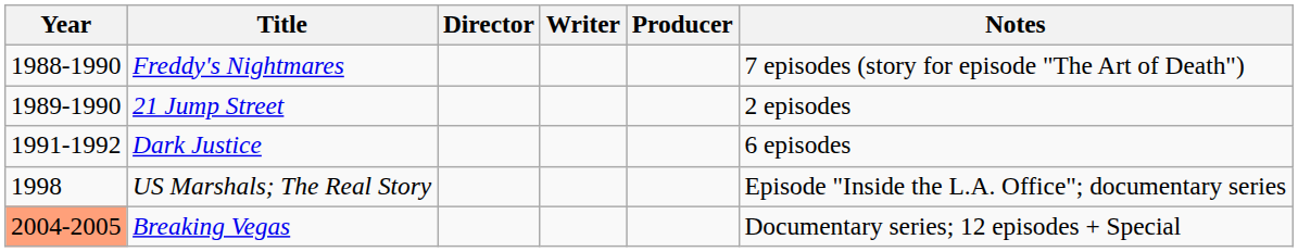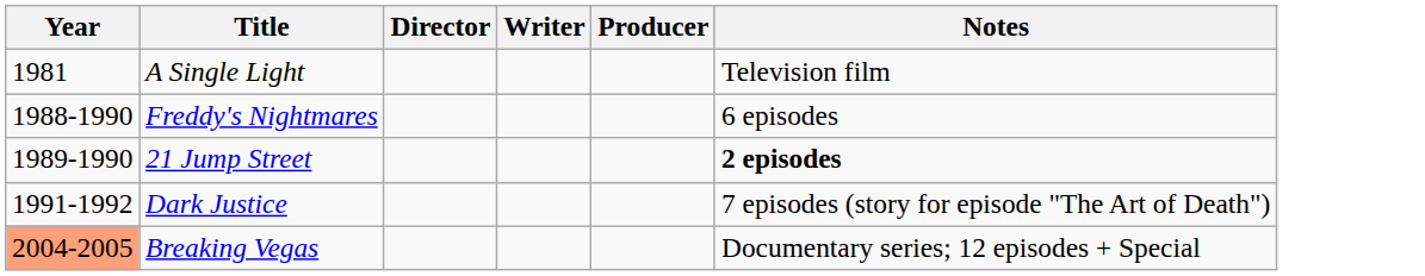+ row: 1981 | A Single Light | Television film
Freddy's Nightmares | Notes: 7 episodes (story for episode "The Art of Death") -> 6 episodes
21 Jump Street | Notes: normal -> bold
Dark Justice | Notes: 6 episodes -> 7 episodes (story for episode "The Art of Death")
- row: 1998 | US Marshals; The Real Story | Episode "Inside the L.A. Office"; documentary series
